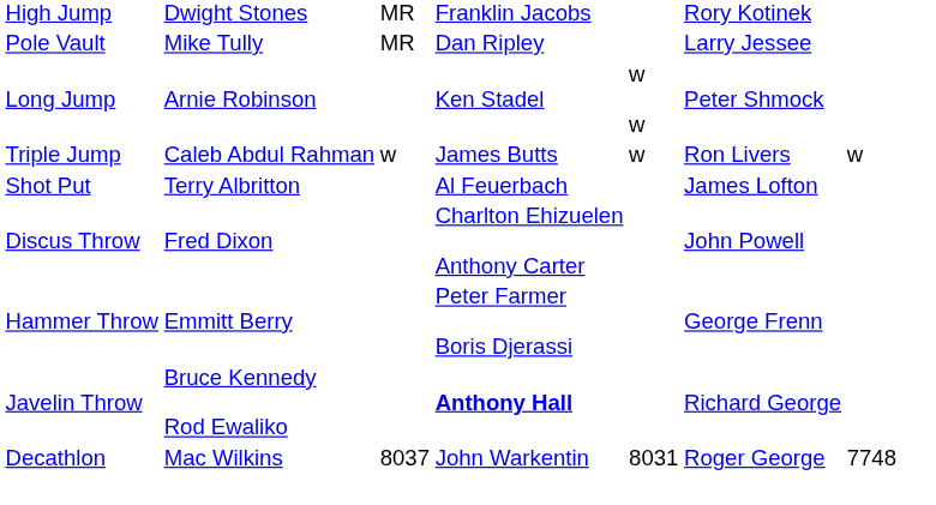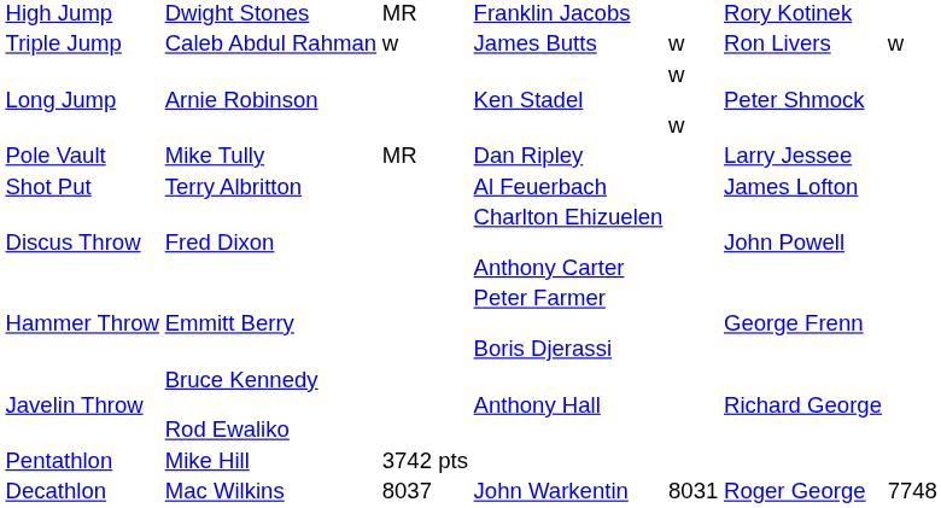rows swapped: Pole Vault <-> Triple Jump
Javelin Throw | column 4: bold -> normal
+ row: Pentathlon | Mike Hill | 3742 pts
